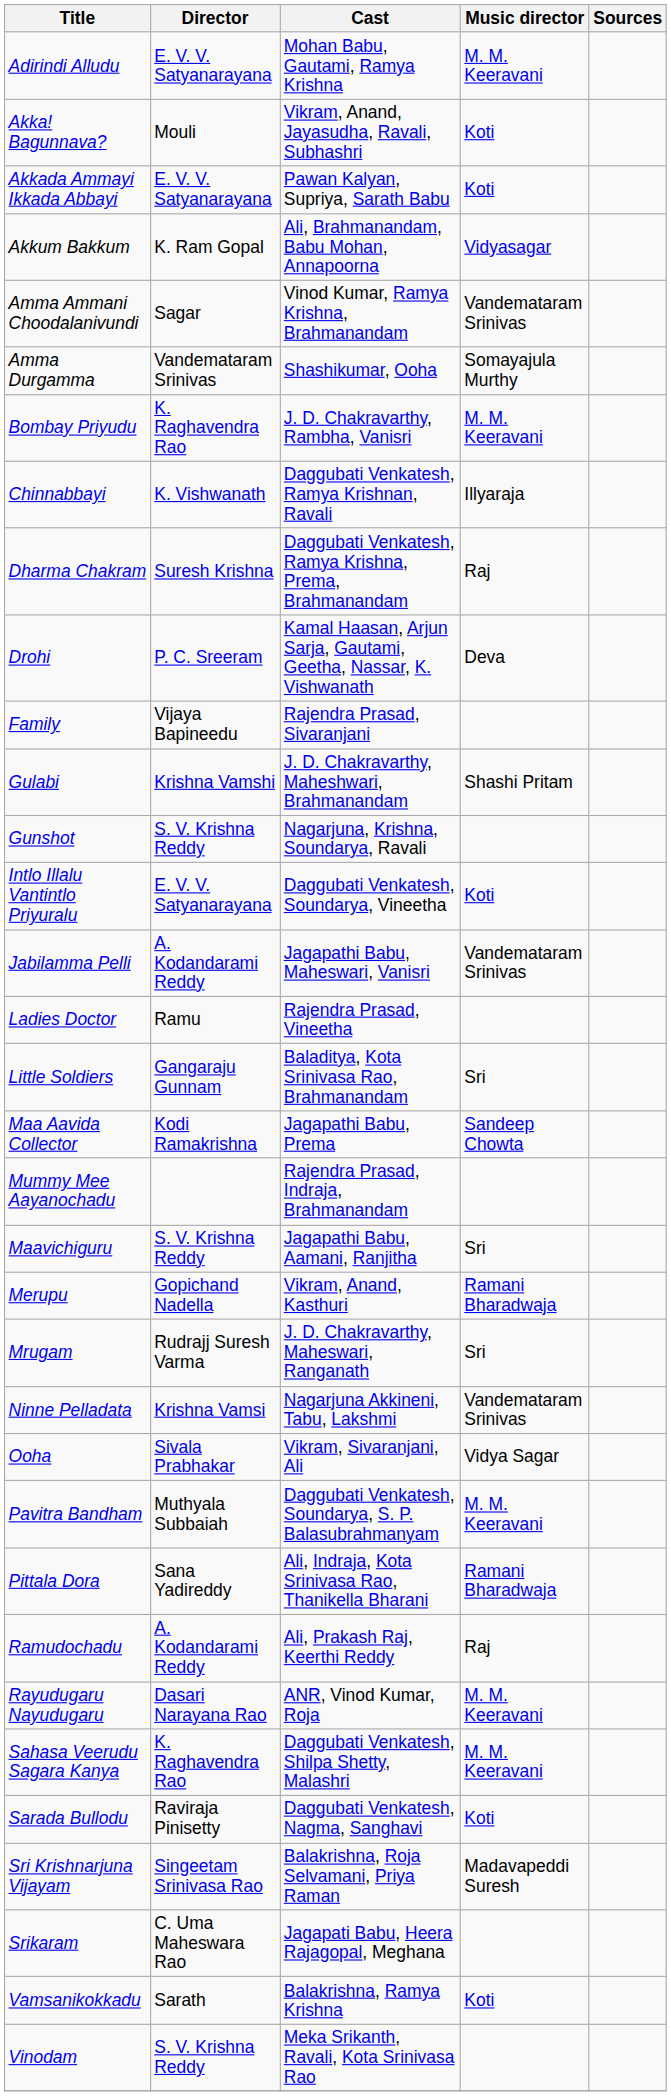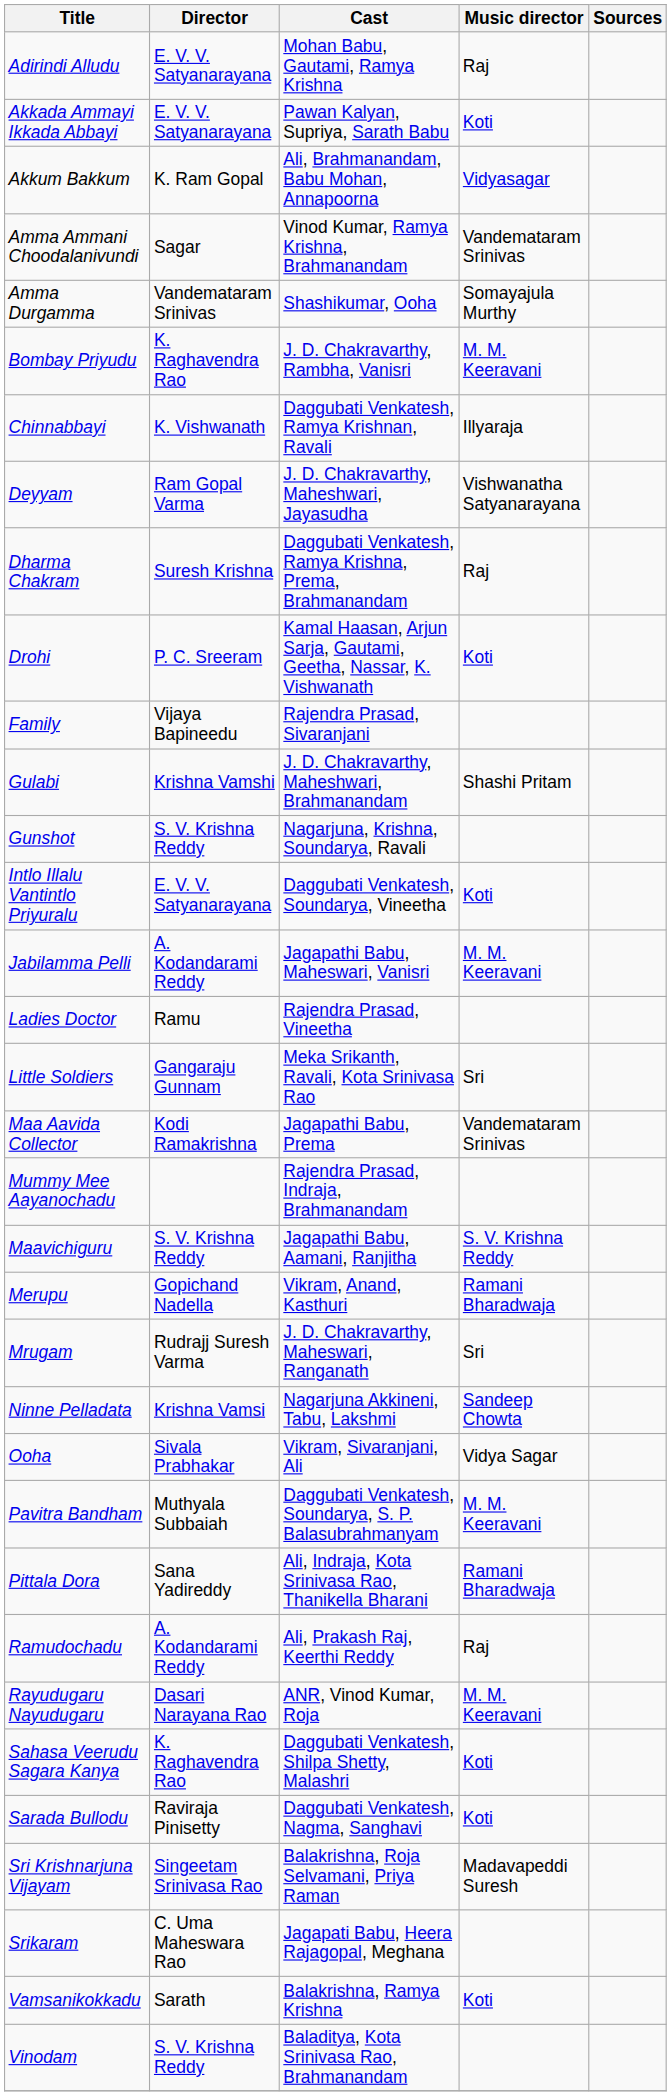Adirindi Alludu | Music director: M. M. Keeravani -> Raj
- row: Akka! Bagunnava? | Mouli | Vikram, Anand, Jayasudha, Ravali, Subhashri | Koti
+ row: Deyyam | Ram Gopal Varma | J. D. Chakravarthy, Maheshwari, Jayasudha | Vishwanatha Satyanarayana
Drohi | Music director: Deva -> Koti
Jabilamma Pelli | Music director: Vandemataram Srinivas -> M. M. Keeravani
Little Soldiers | Cast: Baladitya, Kota Srinivasa Rao, Brahmanandam -> Meka Srikanth, Ravali, Kota Srinivasa Rao
Maa Aavida Collector | Music director: Sandeep Chowta -> Vandemataram Srinivas
Maavichiguru | Music director: Sri -> S. V. Krishna Reddy
Ninne Pelladata | Music director: Vandemataram Srinivas -> Sandeep Chowta
Sahasa Veerudu Sagara Kanya | Music director: M. M. Keeravani -> Koti
Vinodam | Cast: Meka Srikanth, Ravali, Kota Srinivasa Rao -> Baladitya, Kota Srinivasa Rao, Brahmanandam
